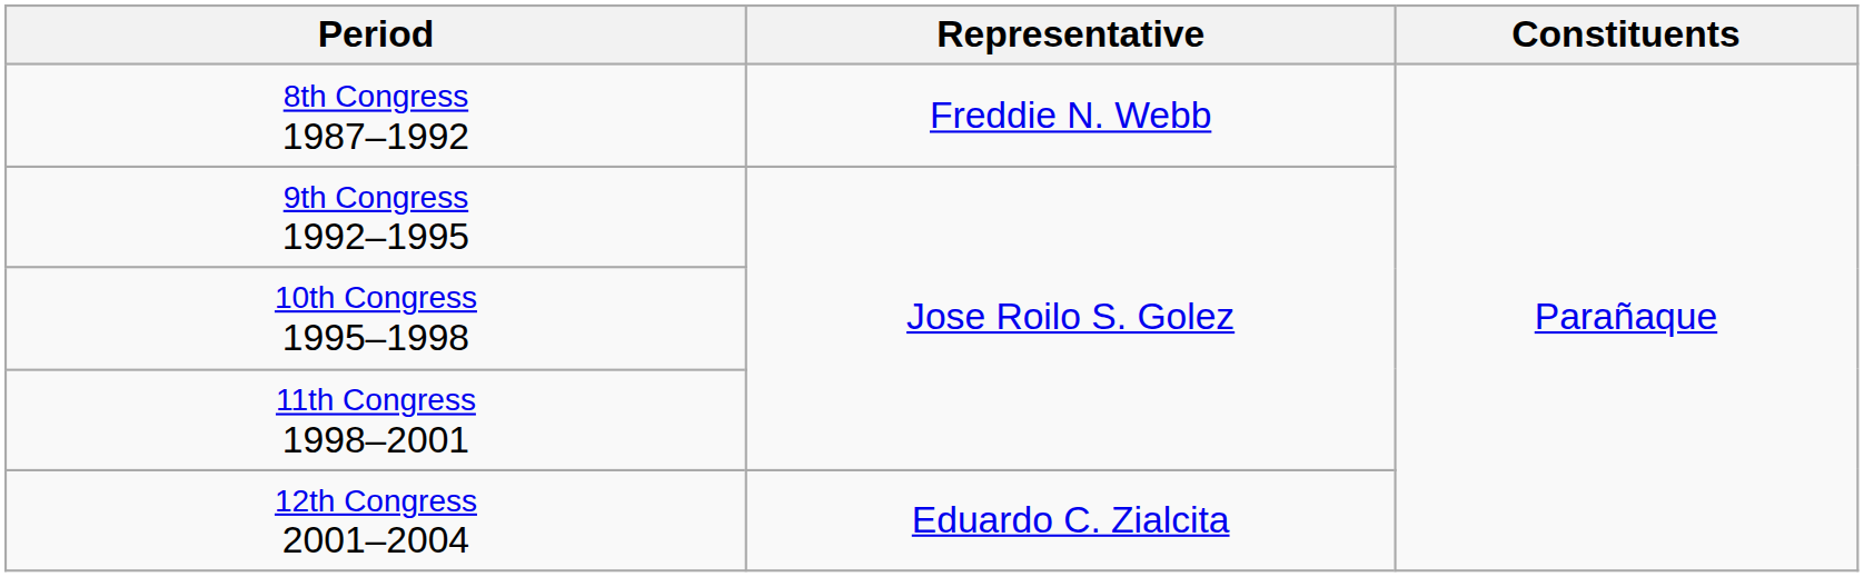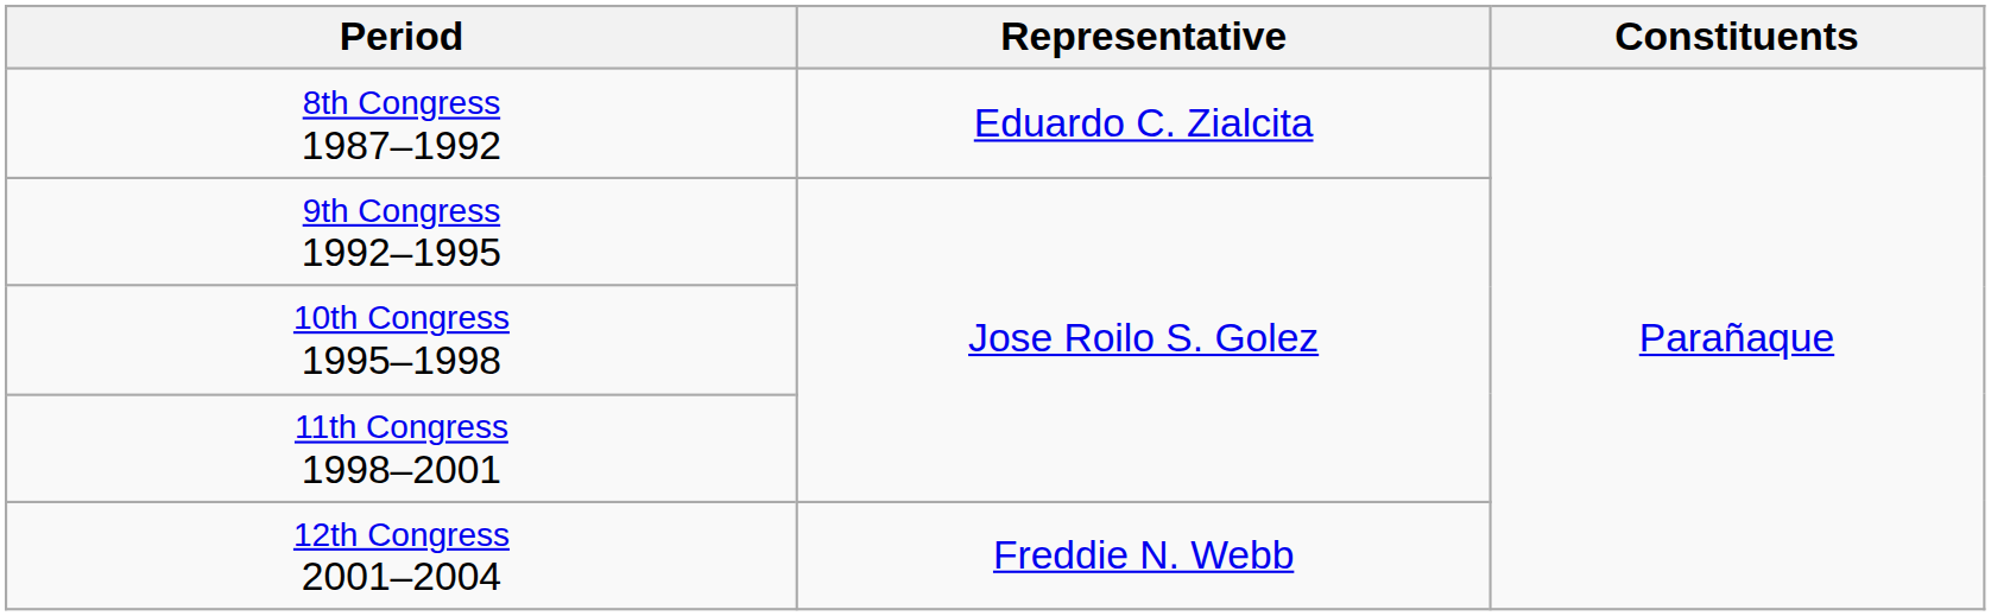8th Congress 1987–1992 | Representative: Freddie N. Webb -> Eduardo C. Zialcita
12th Congress 2001–2004 | Representative: Eduardo C. Zialcita -> Freddie N. Webb
